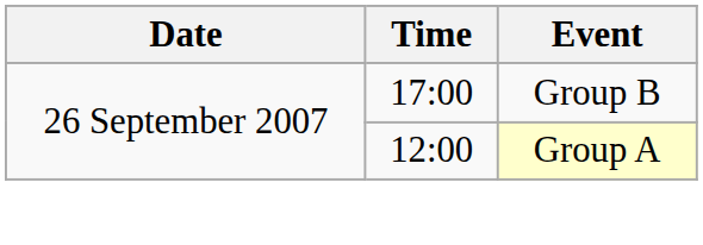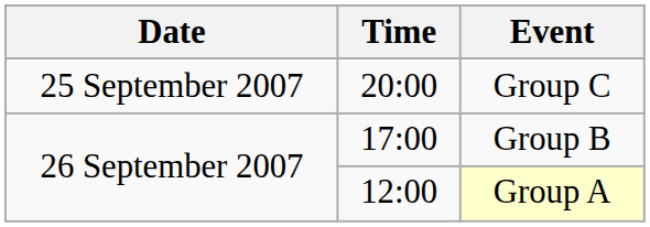+ row: 25 September 2007 | 20:00 | Group C
